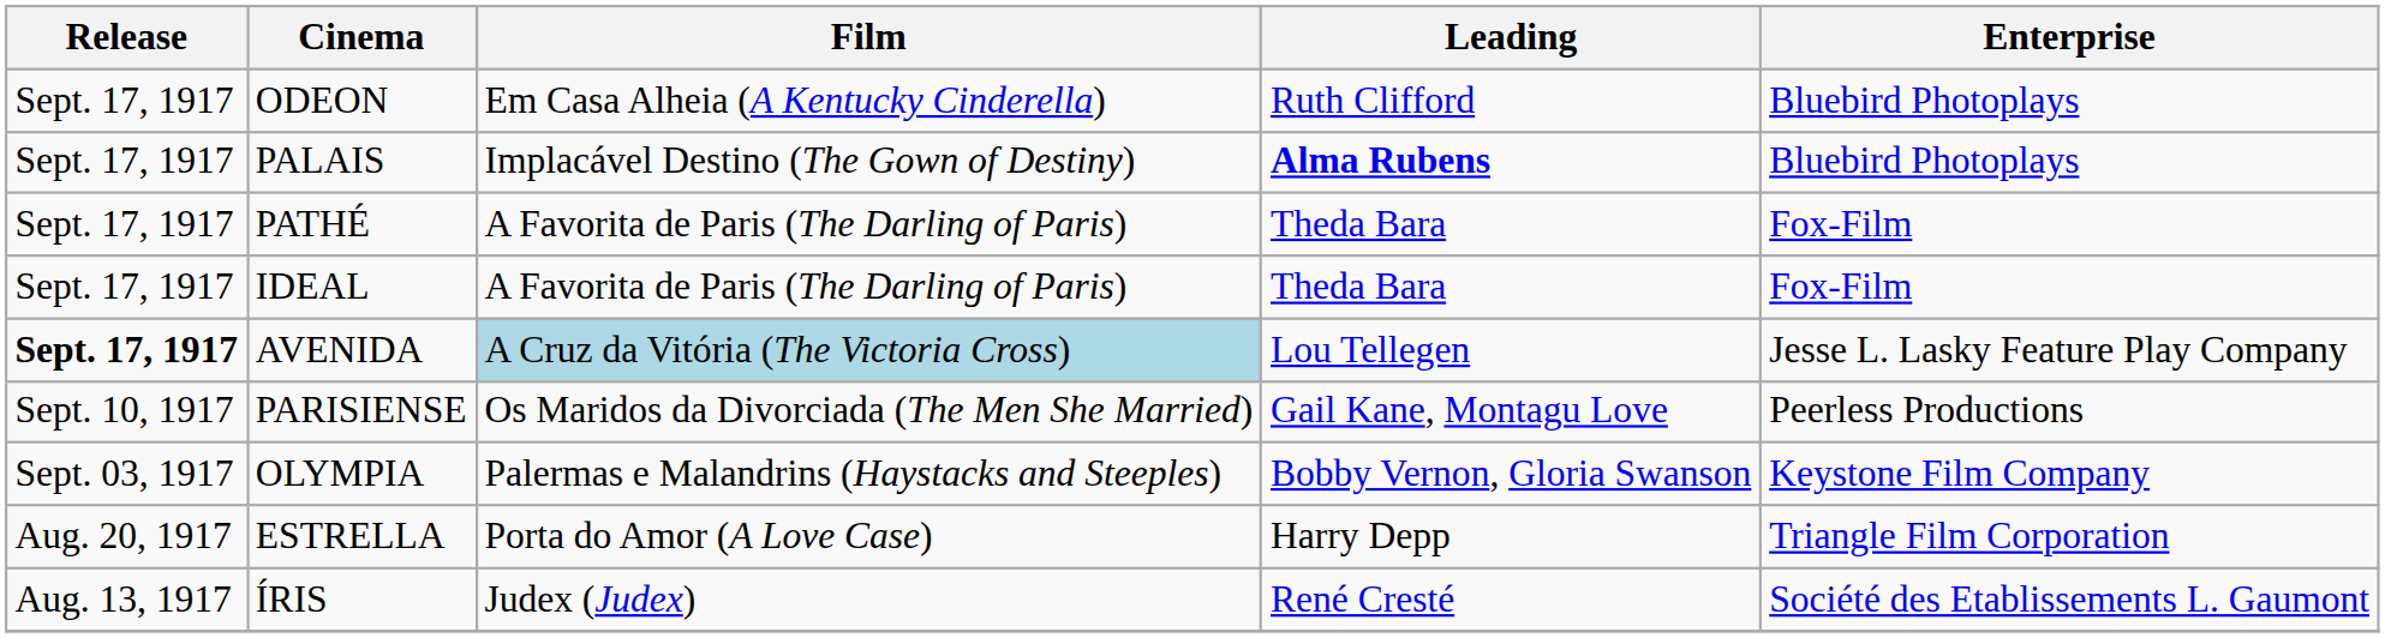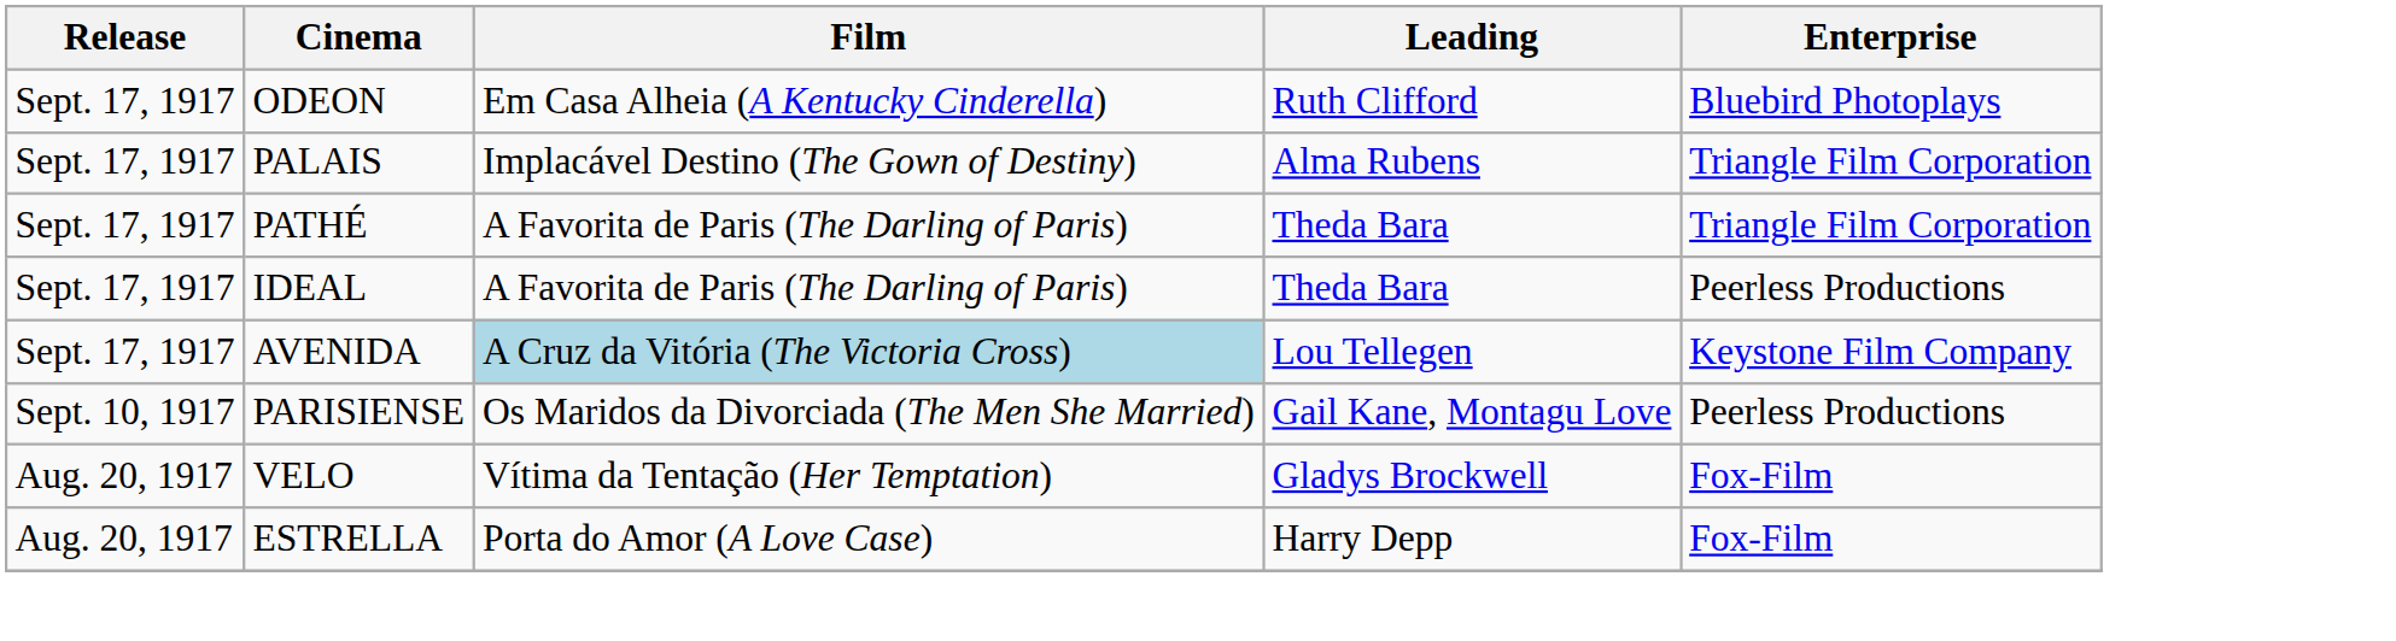PALAIS | Leading: bold -> normal
PALAIS | Enterprise: Bluebird Photoplays -> Triangle Film Corporation
PATHÉ | Enterprise: Fox-Film -> Triangle Film Corporation
IDEAL | Enterprise: Fox-Film -> Peerless Productions
AVENIDA | Release: bold -> normal
AVENIDA | Enterprise: Jesse L. Lasky Feature Play Company -> Keystone Film Company
- row: Sept. 03, 1917 | OLYMPIA | Palermas e Malandrins (Haystacks and Steeples) | Bobby Vernon, Gloria Swanson | Keystone Film Company
+ row: Aug. 20, 1917 | VELO | Vítima da Tentação (Her Temptation) | Gladys Brockwell | Fox-Film
ESTRELLA | Enterprise: Triangle Film Corporation -> Fox-Film
- row: Aug. 13, 1917 | ÍRIS | Judex (Judex) | René Cresté | Société des Etablissements L. Gaumont
